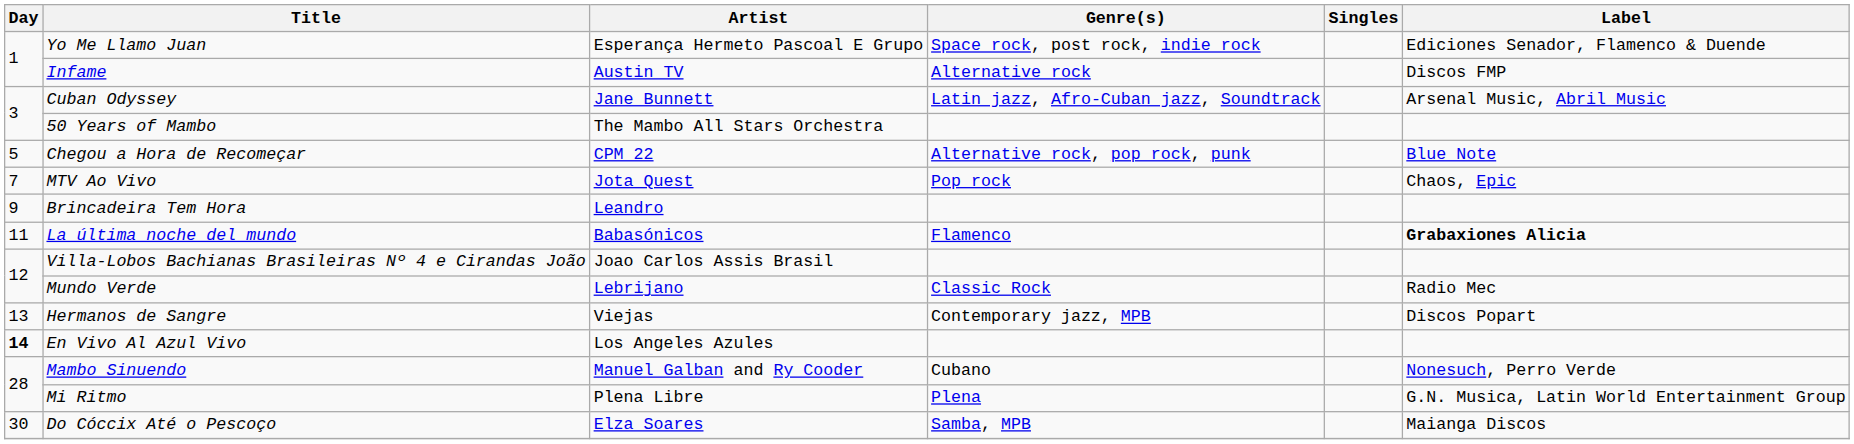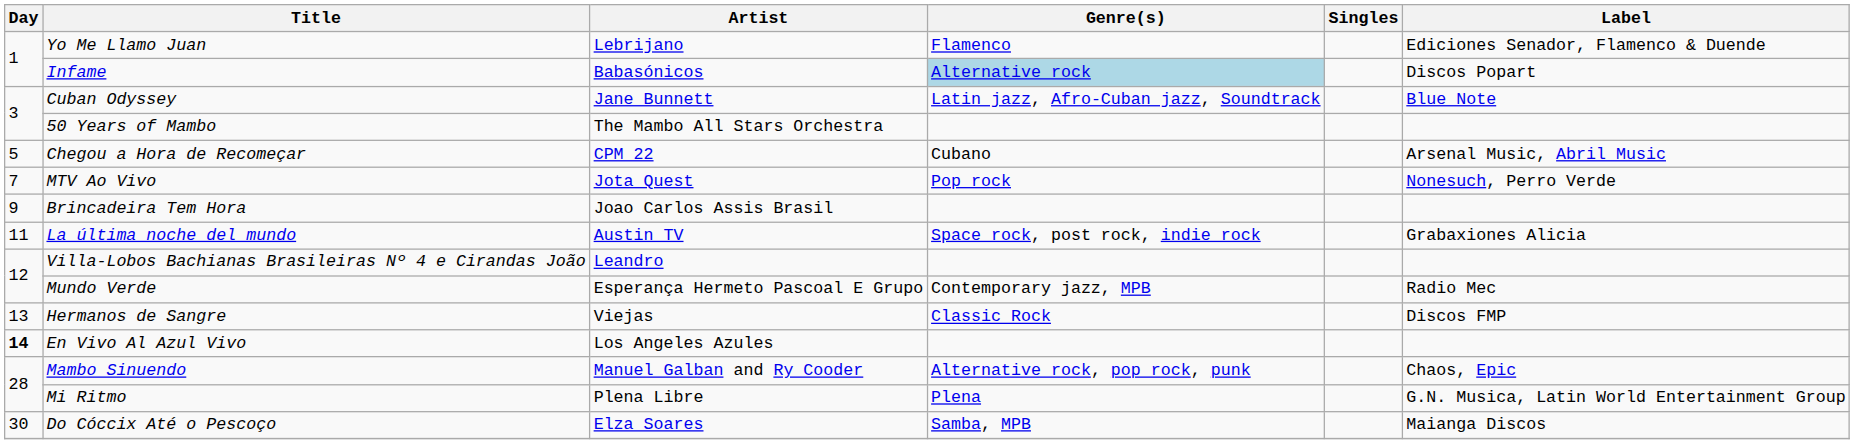Yo Me Llamo Juan | Artist: Esperança Hermeto Pascoal E Grupo -> Lebrijano
Yo Me Llamo Juan | Genre(s): Space rock, post rock, indie rock -> Flamenco
Infame | Artist: Austin TV -> Babasónicos
Infame | Genre(s): no background -> lightblue background
Infame | Label: Discos FMP -> Discos Popart
Cuban Odyssey | Label: Arsenal Music, Abril Music -> Blue Note
Chegou a Hora de Recomeçar | Genre(s): Alternative rock, pop rock, punk -> Cubano
Chegou a Hora de Recomeçar | Label: Blue Note -> Arsenal Music, Abril Music
MTV Ao Vivo | Label: Chaos, Epic -> Nonesuch, Perro Verde
Brincadeira Tem Hora | Artist: Leandro -> Joao Carlos Assis Brasil
La última noche del mundo | Artist: Babasónicos -> Austin TV
La última noche del mundo | Genre(s): Flamenco -> Space rock, post rock, indie rock
La última noche del mundo | Label: bold -> normal
Villa-Lobos Bachianas Brasileiras Nº 4 e Cirandas João | Artist: Joao Carlos Assis Brasil -> Leandro
Mundo Verde | Artist: Lebrijano -> Esperança Hermeto Pascoal E Grupo
Mundo Verde | Genre(s): Classic Rock -> Contemporary jazz, MPB
Hermanos de Sangre | Genre(s): Contemporary jazz, MPB -> Classic Rock
Hermanos de Sangre | Label: Discos Popart -> Discos FMP
Mambo Sinuendo | Genre(s): Cubano -> Alternative rock, pop rock, punk
Mambo Sinuendo | Label: Nonesuch, Perro Verde -> Chaos, Epic
